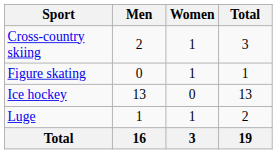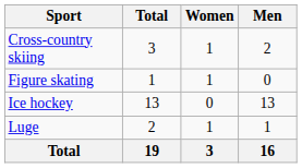columns swapped: Men <-> Total
